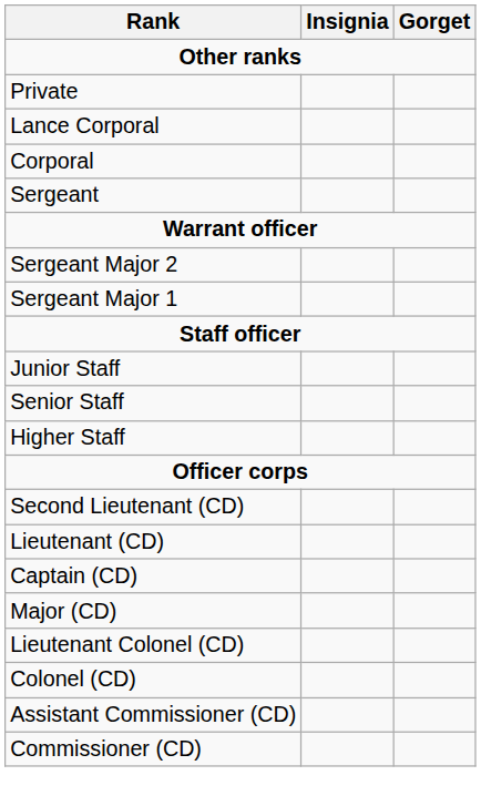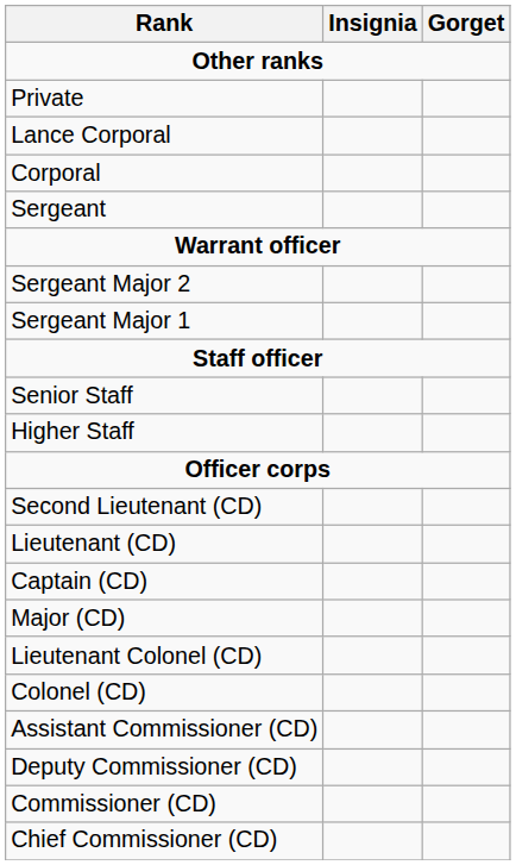- row: Junior Staff
+ row: Deputy Commissioner (CD)
+ row: Chief Commissioner (CD)
